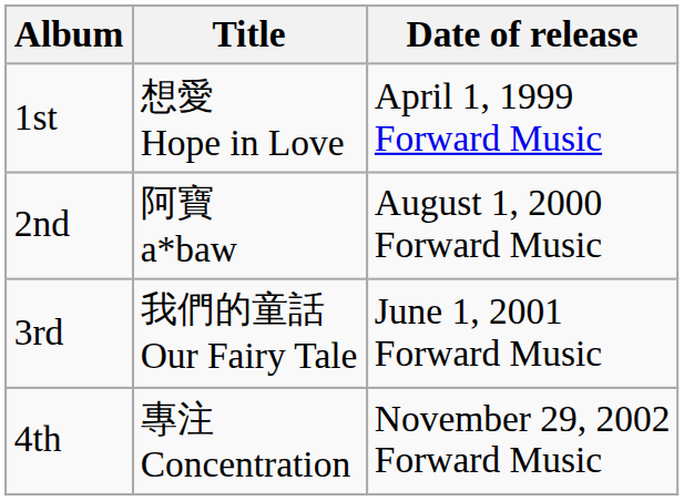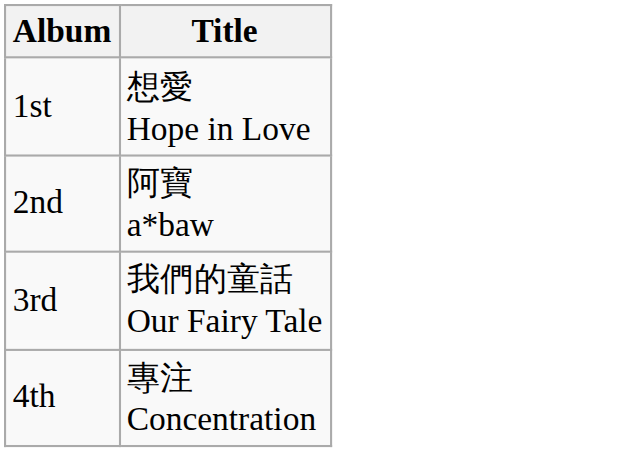- column: Date of release | April 1, 1999 Forward Music | August 1, 2000 Forward Music | June 1, 2001 Forward Music | November 29, 2002 Forward Music
